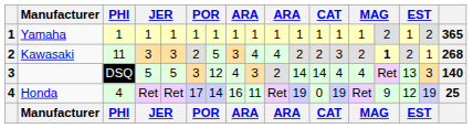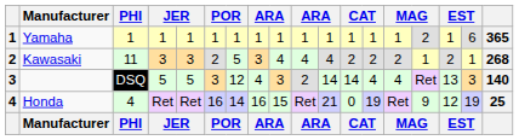Yamaha | column 17: 2 -> 6
Kawasaki | column 11: 2 -> 4
Kawasaki | column 13: 3 -> 2
Kawasaki | column 15: bold -> normal
Honda | column 6: 17 -> 16
Honda | column 9: 11 -> 15
Honda | column 11: 19 -> 21
